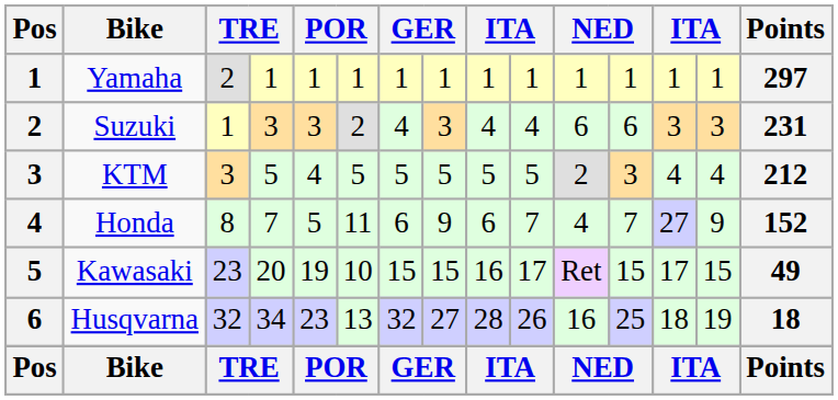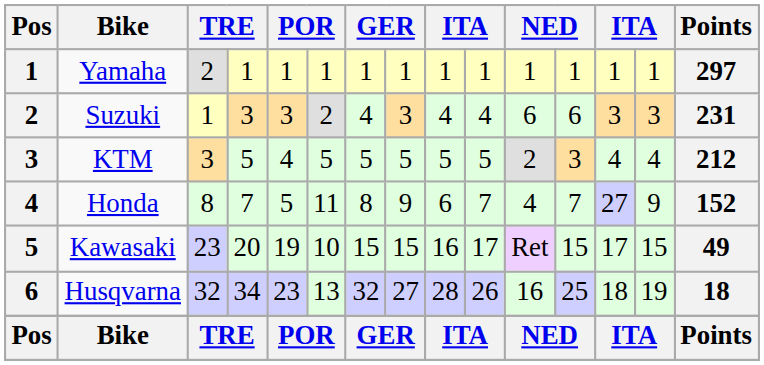Honda | column 7: 6 -> 8
